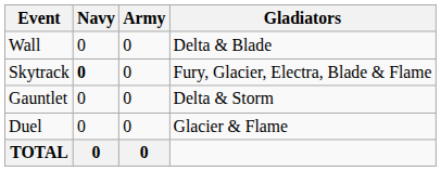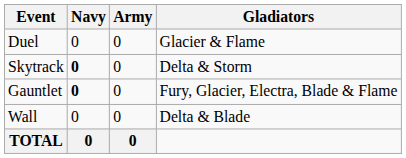rows swapped: Duel <-> Wall
Skytrack | Gladiators: Fury, Glacier, Electra, Blade & Flame -> Delta & Storm
Gauntlet | Navy: normal -> bold
Gauntlet | Gladiators: Delta & Storm -> Fury, Glacier, Electra, Blade & Flame
